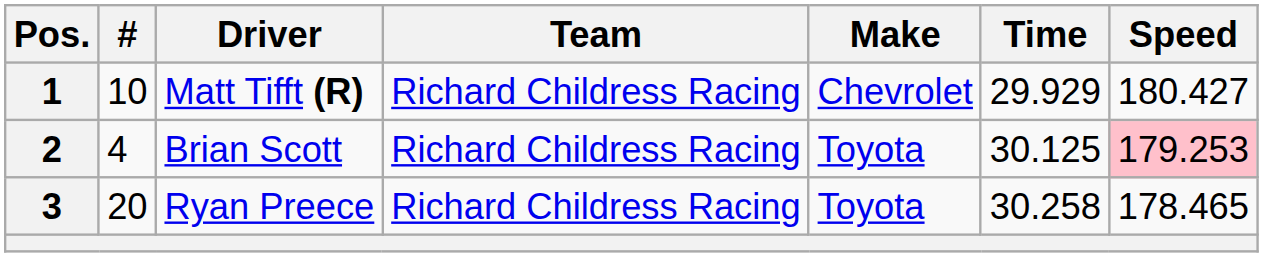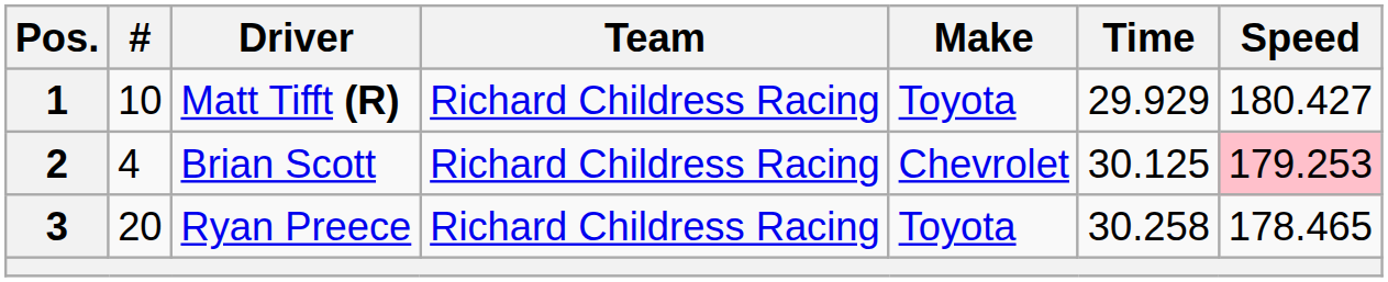Matt Tifft (R) | Make: Chevrolet -> Toyota
Brian Scott | Make: Toyota -> Chevrolet
